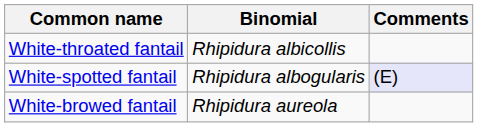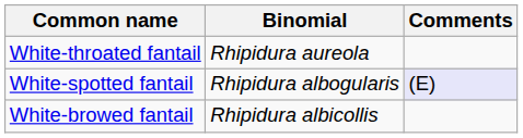White-throated fantail | Binomial: Rhipidura albicollis -> Rhipidura aureola
White-browed fantail | Binomial: Rhipidura aureola -> Rhipidura albicollis
